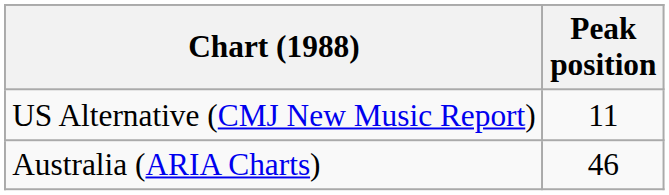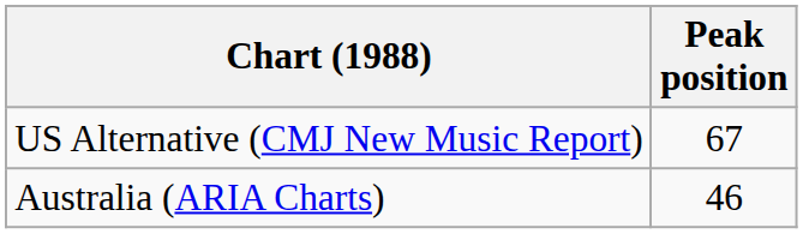US Alternative (CMJ New Music Report) | Peak position: 11 -> 67
